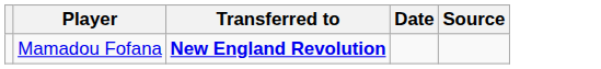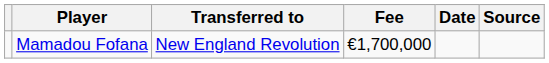+ column: Fee | €1,700,000
Mamadou Fofana | Transferred to: bold -> normal
